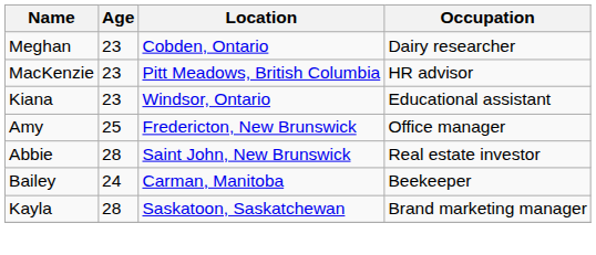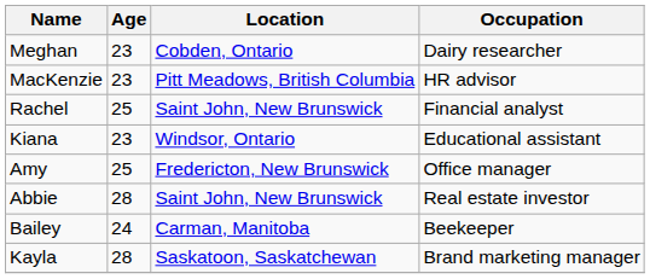+ row: Rachel | 25 | Saint John, New Brunswick | Financial analyst
